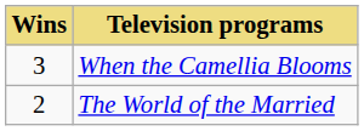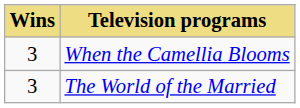The World of the Married | Wins: 2 -> 3
